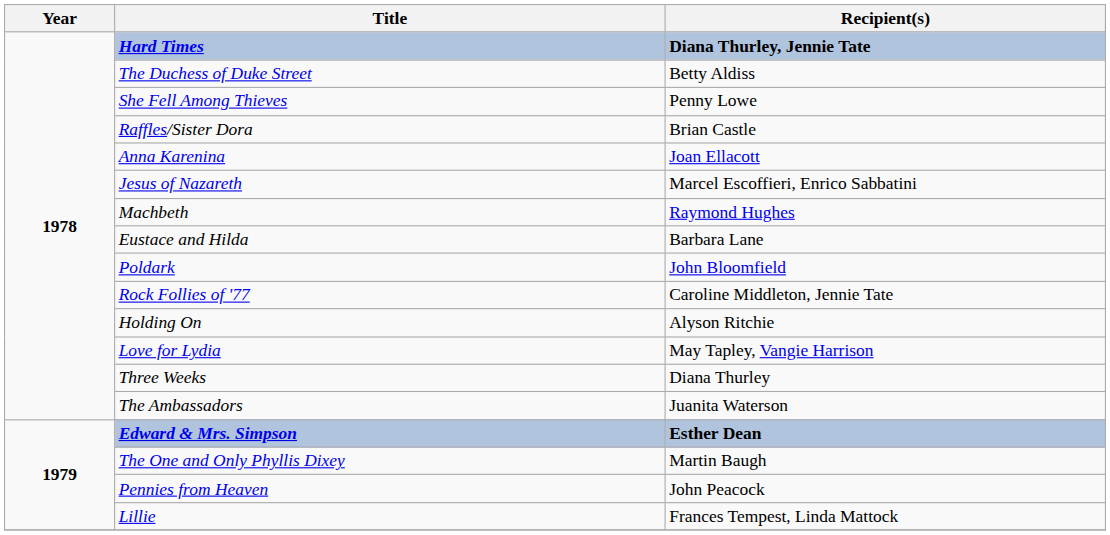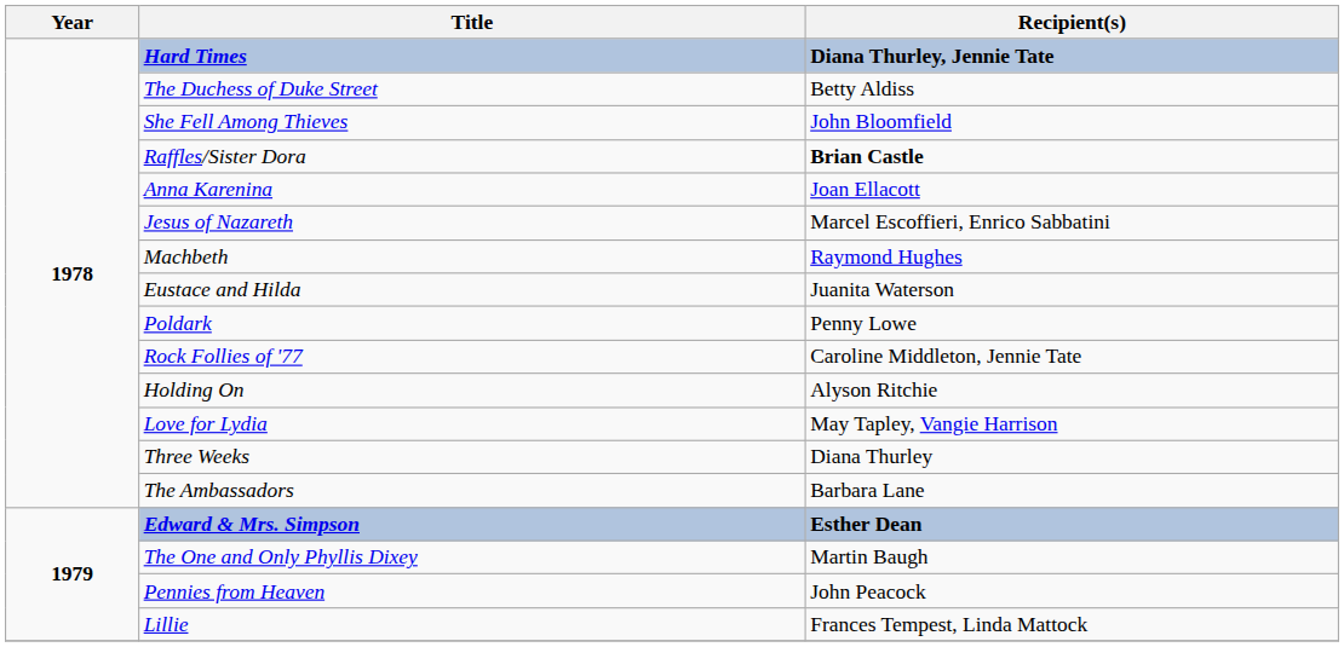She Fell Among Thieves | Recipient(s): Penny Lowe -> John Bloomfield
Raffles/Sister Dora | Recipient(s): normal -> bold
Eustace and Hilda | Recipient(s): Barbara Lane -> Juanita Waterson
Poldark | Recipient(s): John Bloomfield -> Penny Lowe
The Ambassadors | Recipient(s): Juanita Waterson -> Barbara Lane
